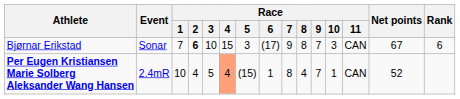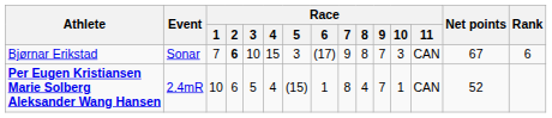Per Eugen Kristiansen Marie Solberg Aleksander Wang Hansen | Race / 2: 4 -> 6
Per Eugen Kristiansen Marie Solberg Aleksander Wang Hansen | Race / 4: lightsalmon background -> no background
